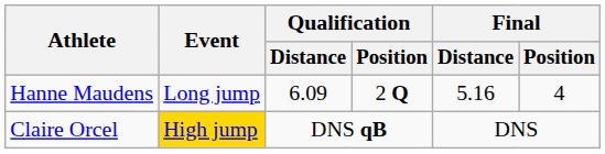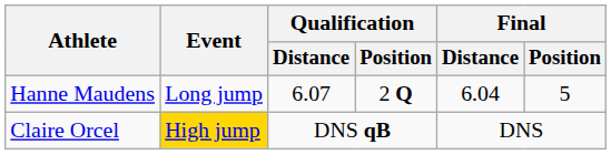Hanne Maudens | Qualification / Distance: 6.09 -> 6.07
Hanne Maudens | Final / Distance: 5.16 -> 6.04
Hanne Maudens | Final / Position: 4 -> 5
